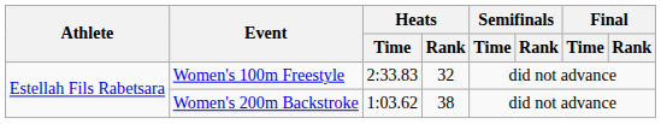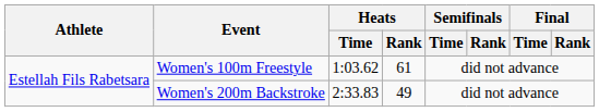Women's 100m Freestyle | Heats / Time: 2:33.83 -> 1:03.62
Women's 100m Freestyle | Heats / Rank: 32 -> 61
Women's 200m Backstroke | Heats / Time: 1:03.62 -> 2:33.83
Women's 200m Backstroke | Heats / Rank: 38 -> 49
